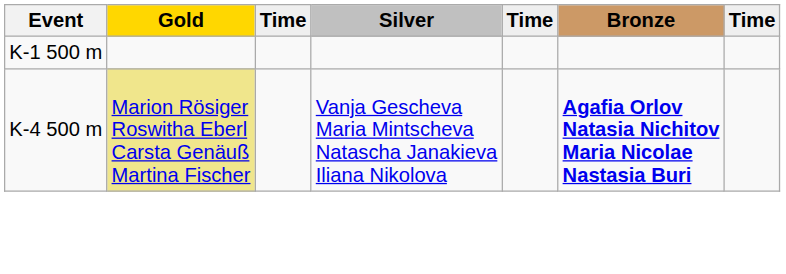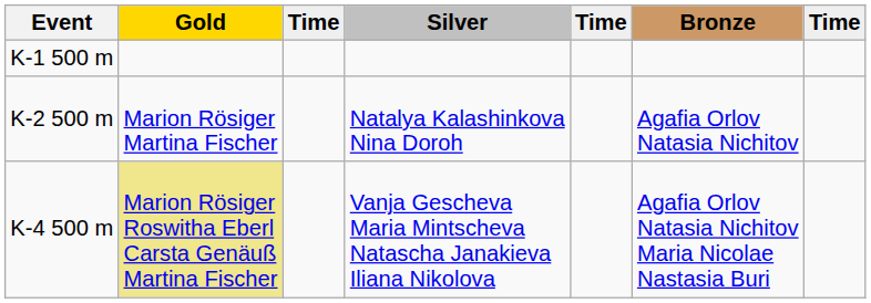+ row: K-2 500 m | Marion Rösiger Martina Fischer | Natalya Kalashinkova Nina Doroh | Agafia Orlov Natasia Nichitov
K-4 500 m | Bronze: bold -> normal
